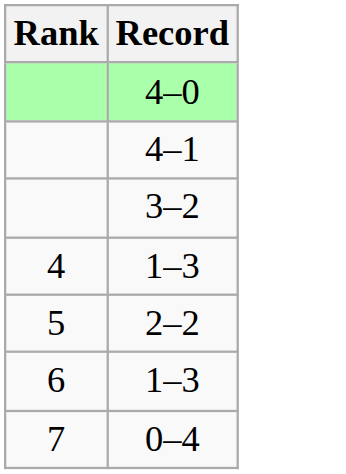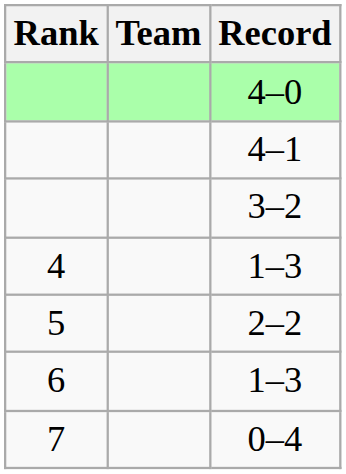+ column: Team
